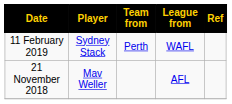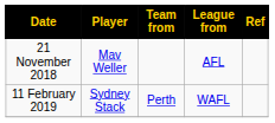rows swapped: 21 November 2018 <-> 11 February 2019
